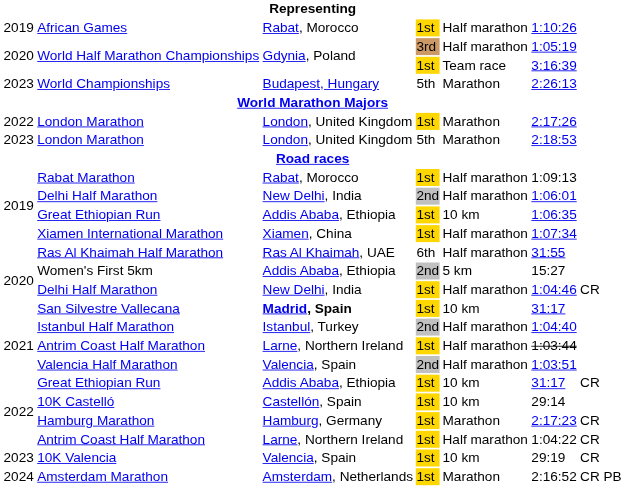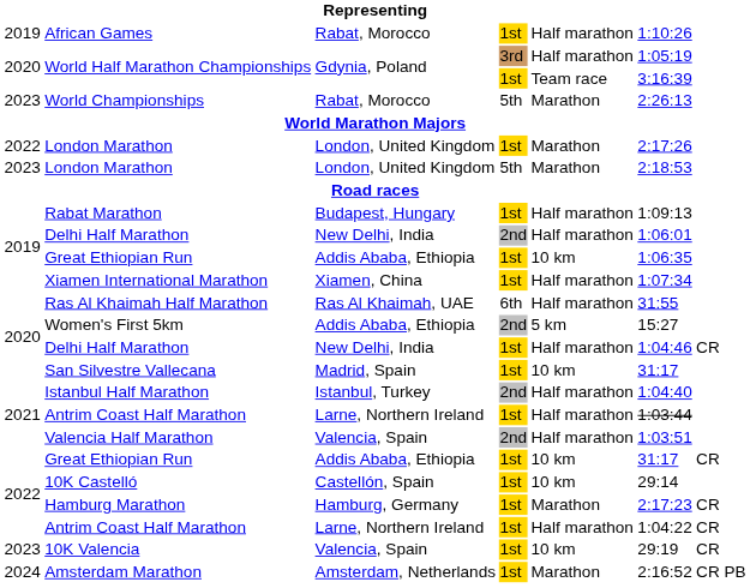World Championships | column 3: Budapest, Hungary -> Rabat, Morocco
Rabat Marathon | column 3: Rabat, Morocco -> Budapest, Hungary
San Silvestre Vallecana | column 3: bold -> normal
